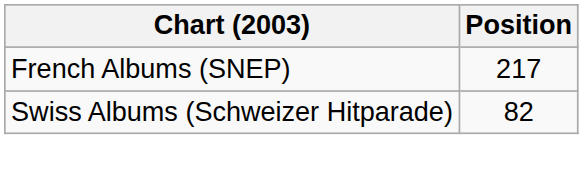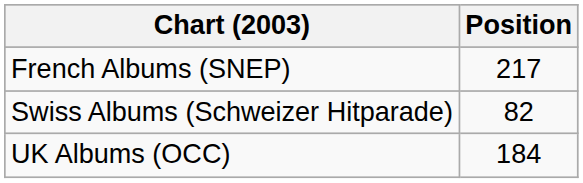+ row: UK Albums (OCC) | 184
